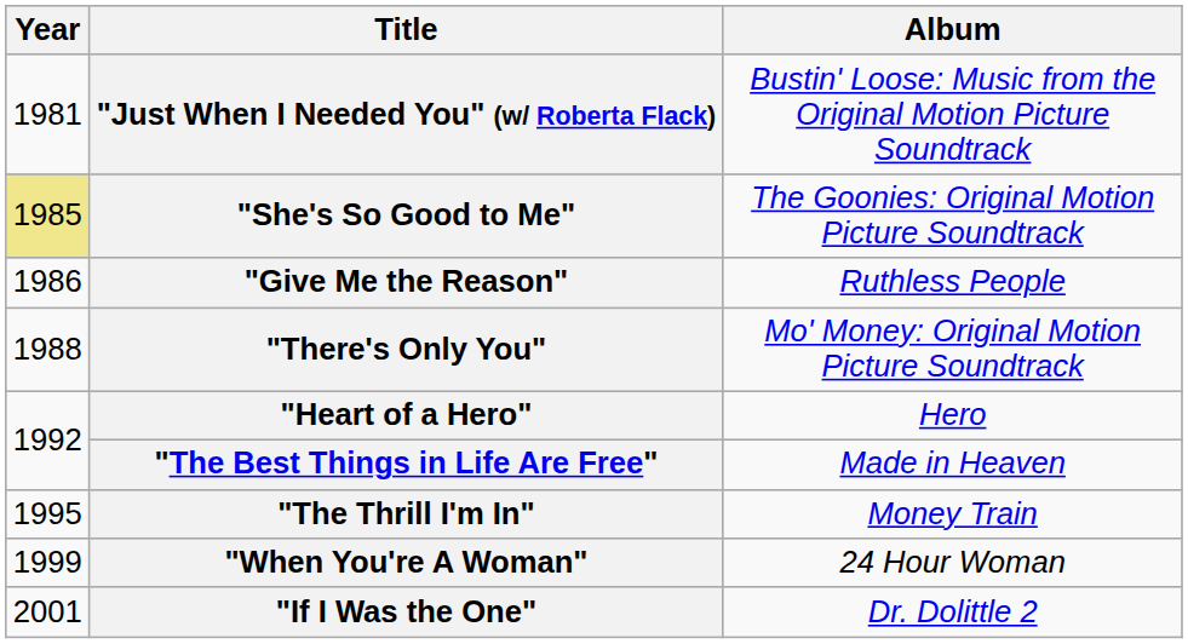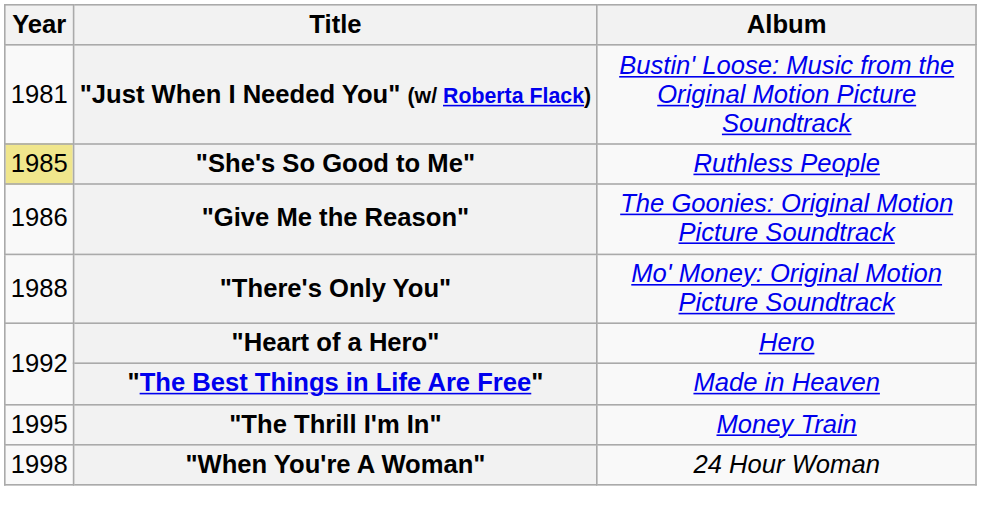"She's So Good to Me" | Album: The Goonies: Original Motion Picture Soundtrack -> Ruthless People
"Give Me the Reason" | Album: Ruthless People -> The Goonies: Original Motion Picture Soundtrack
"When You're A Woman" | Year: 1999 -> 1998
- row: 2001 | "If I Was the One" | Dr. Dolittle 2
